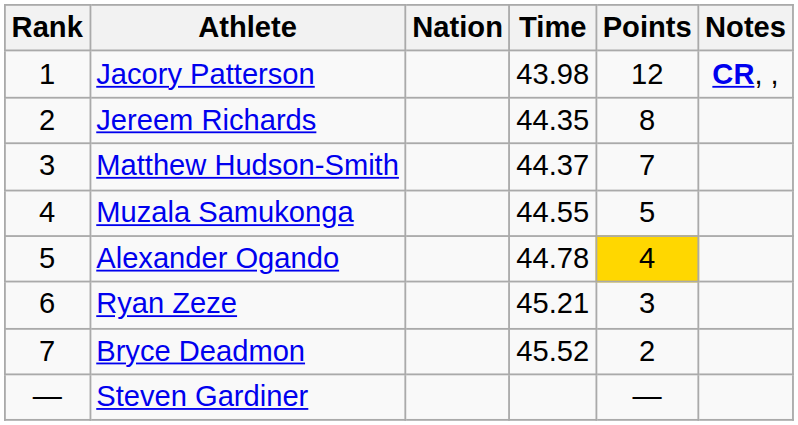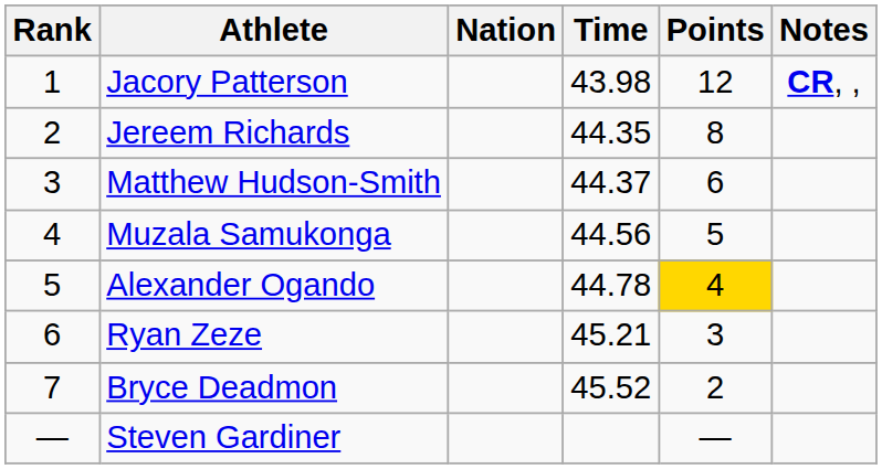Matthew Hudson-Smith | Points: 7 -> 6
Muzala Samukonga | Time: 44.55 -> 44.56
